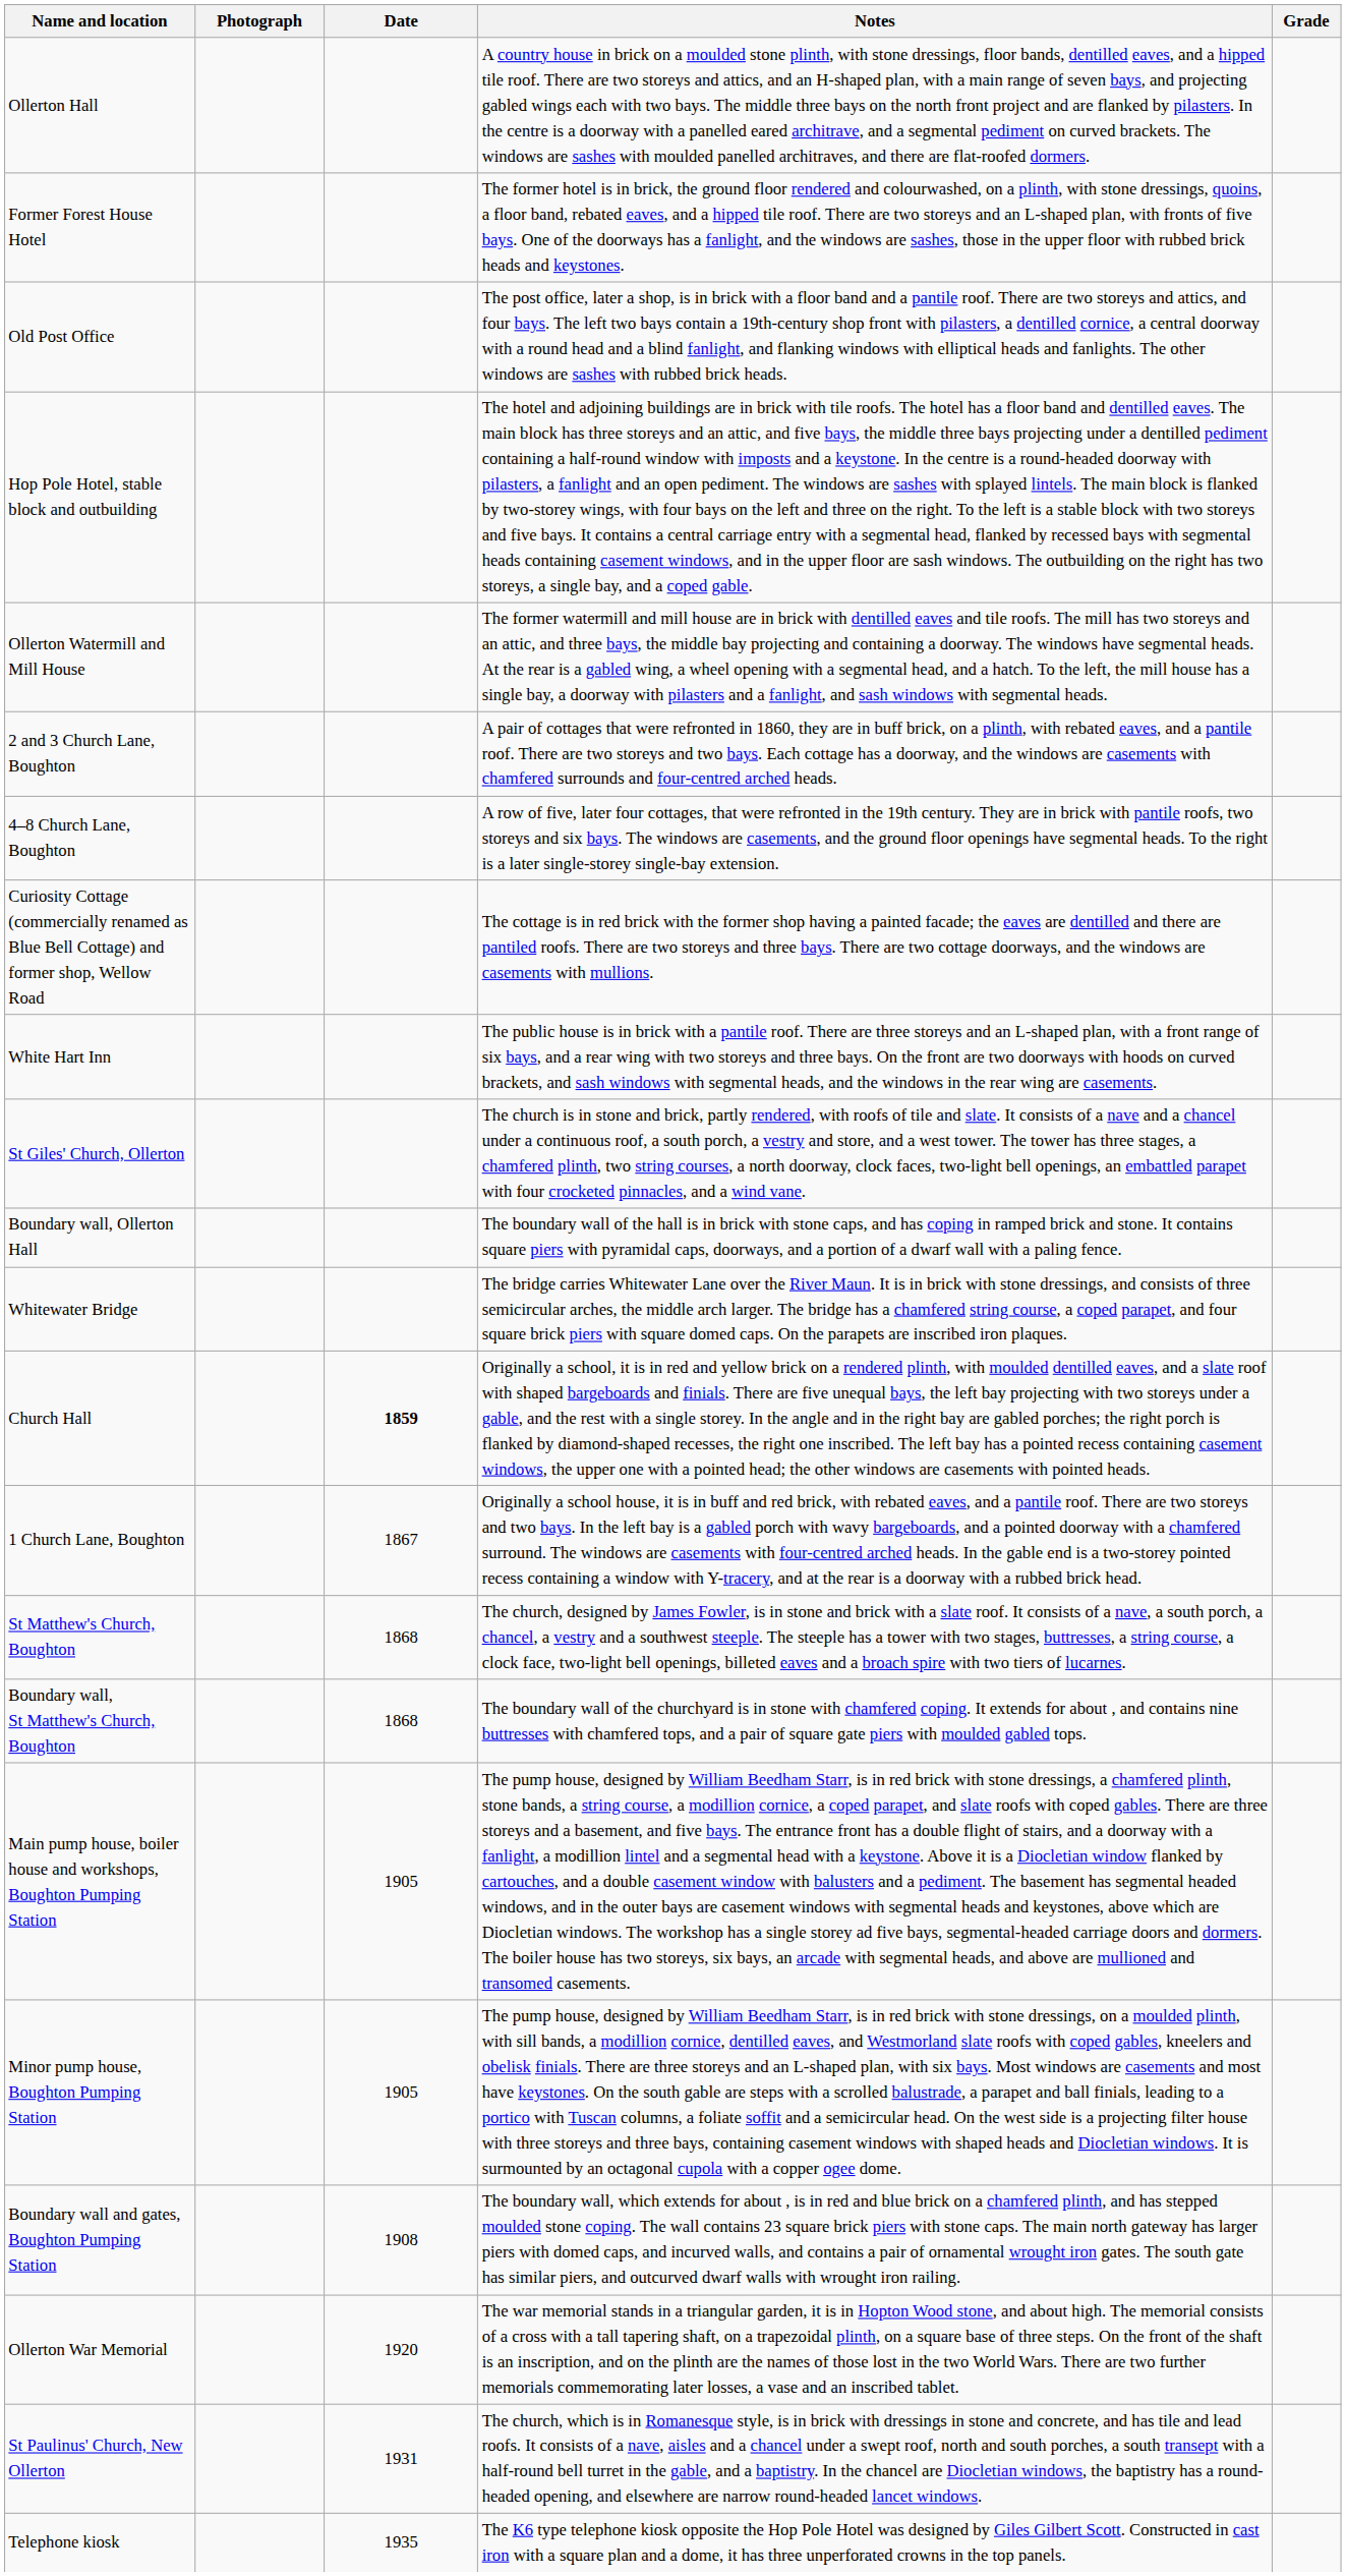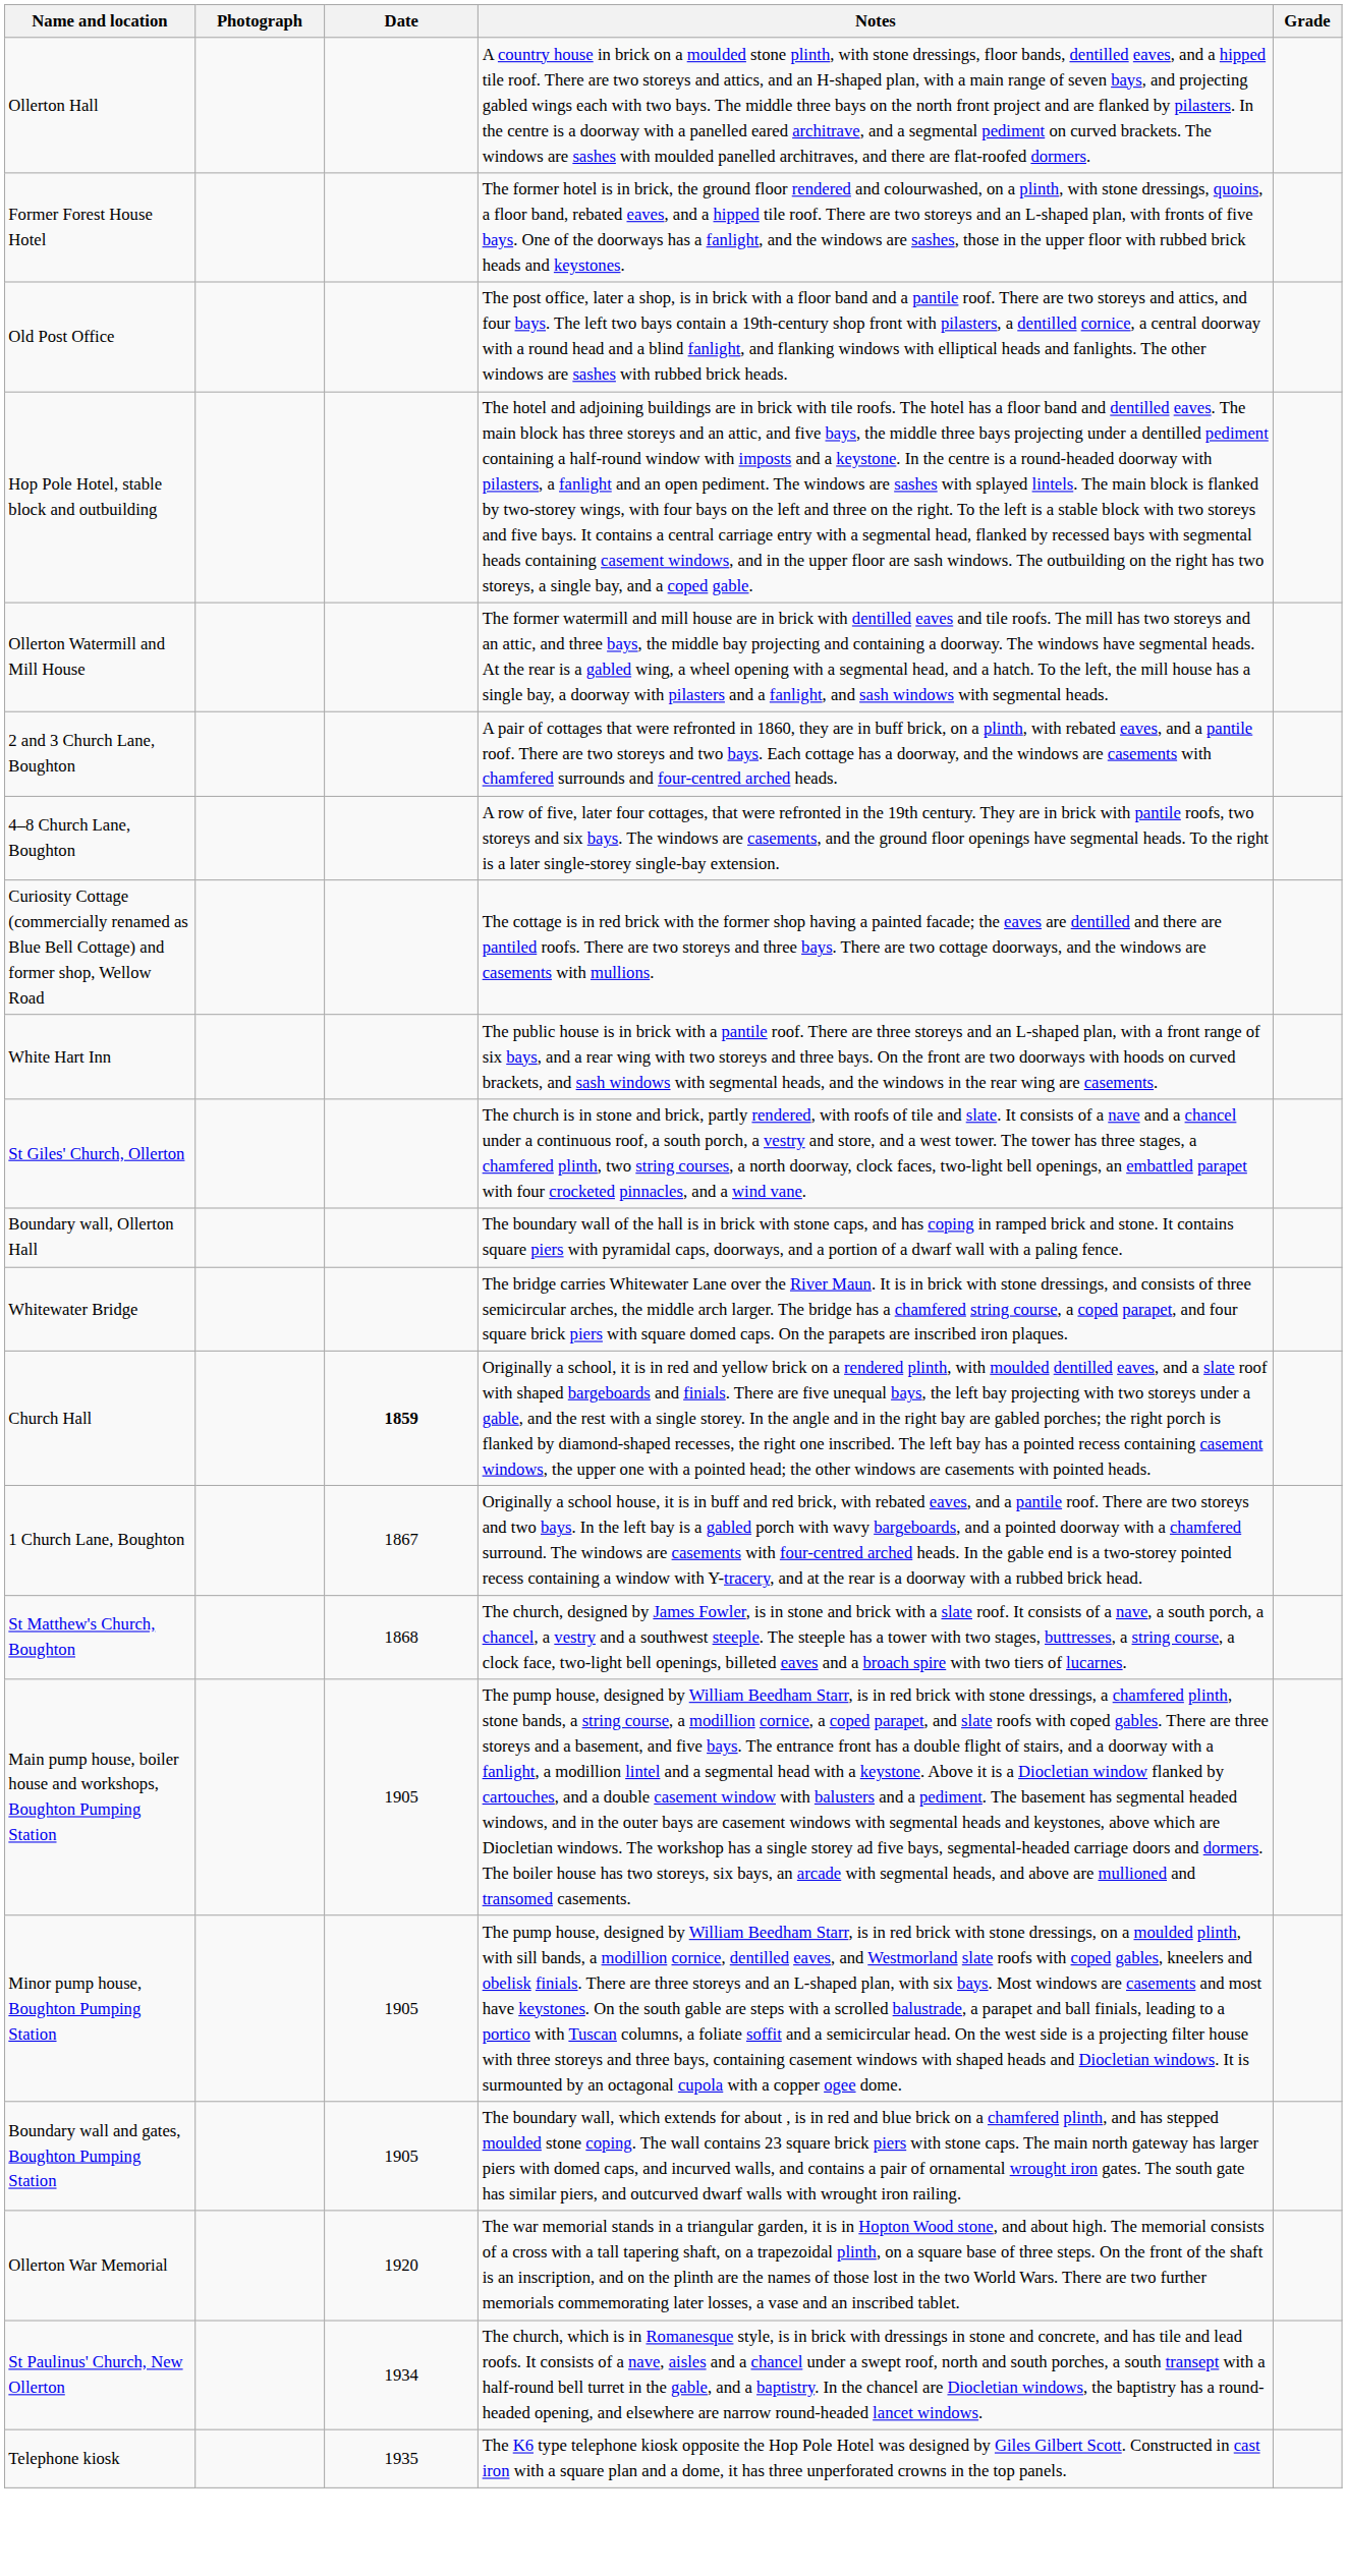- row: Boundary wall, St Matthew's Church, Boughton | 1868 | The boundary wall of the churchyard is in stone with chamfered coping. It extends for about , and contains nine buttresses with chamfered tops, and a pair of square gate piers with moulded gabled tops.
Boundary wall and gates, Boughton Pumping Station | Date: 1908 -> 1905
St Paulinus' Church, New Ollerton | Date: 1931 -> 1934
